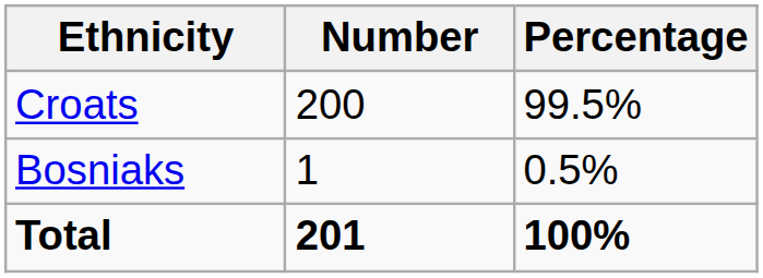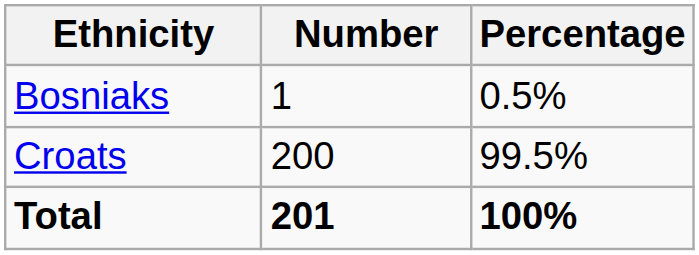rows swapped: Croats <-> Bosniaks
